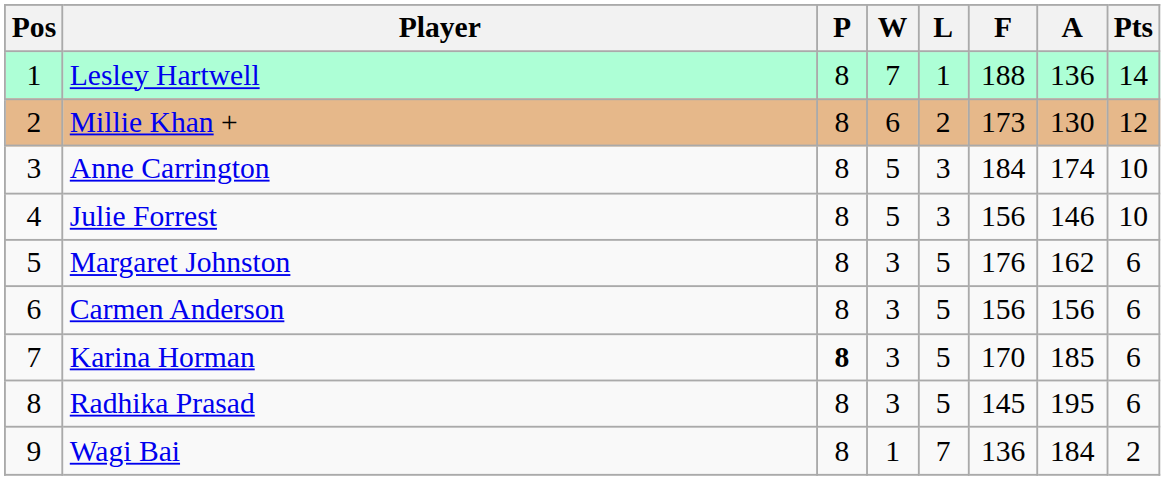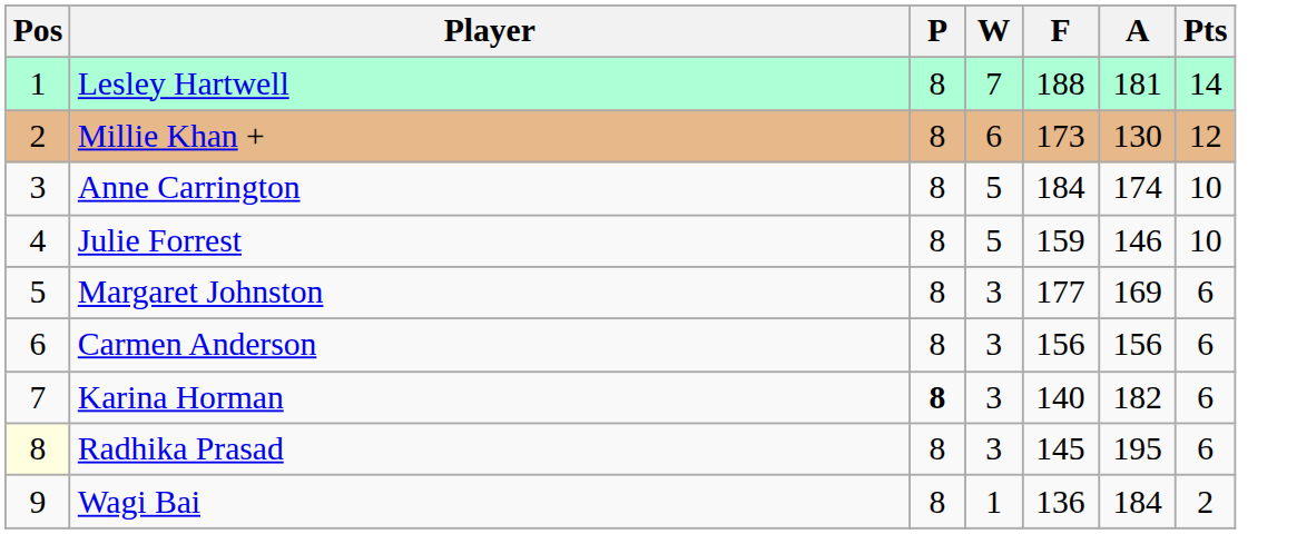- column: L | 1 | 2 | 3 | 3 | 5 | 5 | 5 | 5 | 7
Lesley Hartwell | A: 136 -> 181
Julie Forrest | F: 156 -> 159
Margaret Johnston | F: 176 -> 177
Margaret Johnston | A: 162 -> 169
Karina Horman | F: 170 -> 140
Karina Horman | A: 185 -> 182
Radhika Prasad | Pos: no background -> lightyellow background
